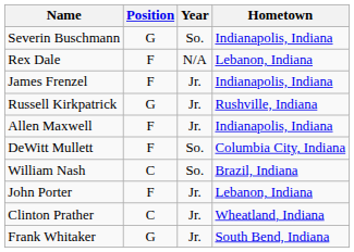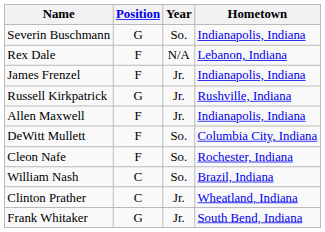+ row: Cleon Nafe | F | So. | Rochester, Indiana
- row: John Porter | F | Jr. | Lebanon, Indiana
